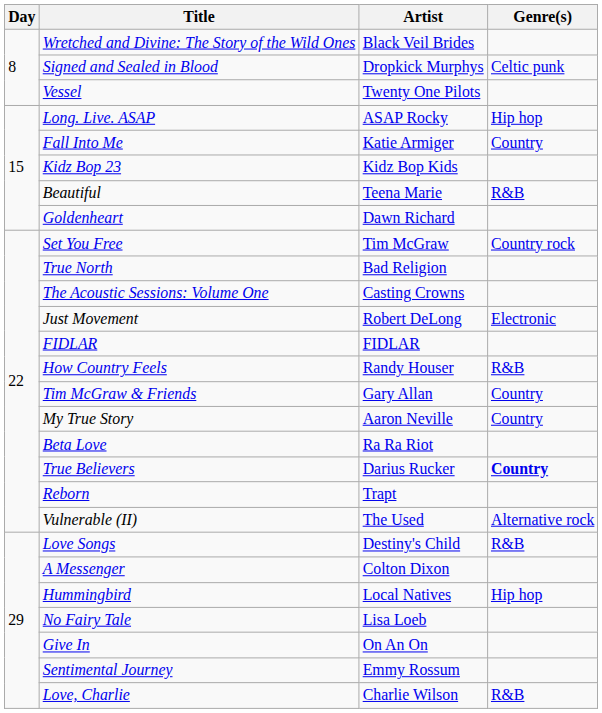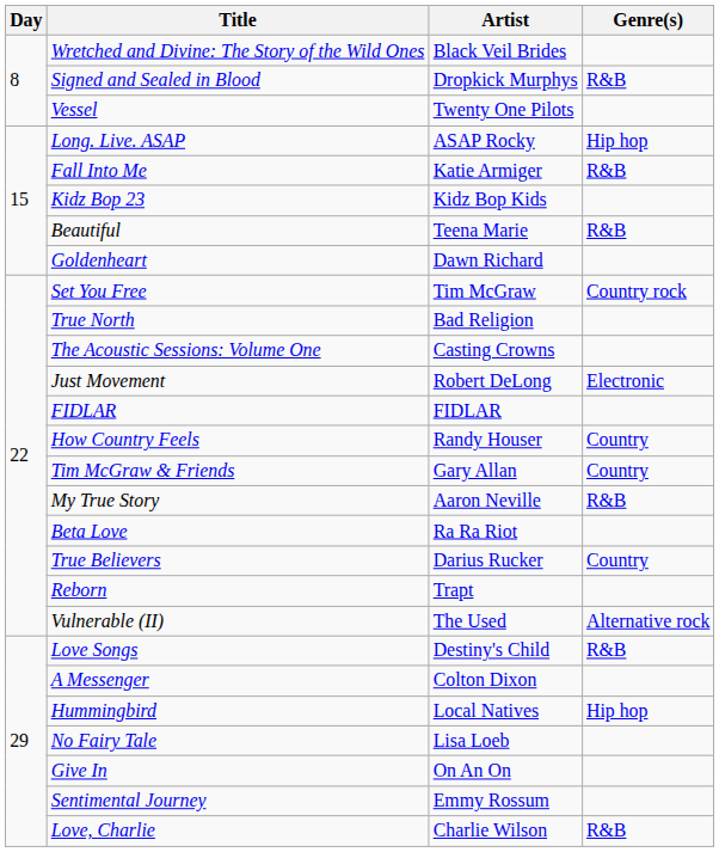Signed and Sealed in Blood | Genre(s): Celtic punk -> R&B
Fall Into Me | Genre(s): Country -> R&B
How Country Feels | Genre(s): R&B -> Country
My True Story | Genre(s): Country -> R&B
True Believers | Genre(s): bold -> normal
